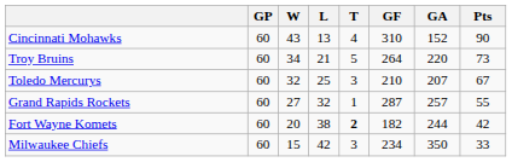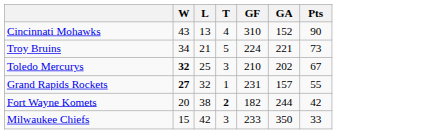- column: GP | 60 | 60 | 60 | 60 | 60 | 60
Troy Bruins | GF: 264 -> 224
Troy Bruins | GA: 220 -> 221
Toledo Mercurys | W: normal -> bold
Toledo Mercurys | GA: 207 -> 202
Grand Rapids Rockets | W: normal -> bold
Grand Rapids Rockets | GF: 287 -> 231
Grand Rapids Rockets | GA: 257 -> 157
Milwaukee Chiefs | GF: 234 -> 233
